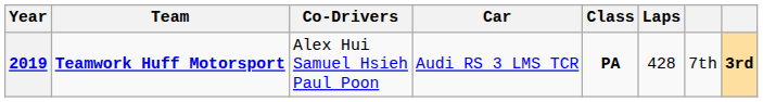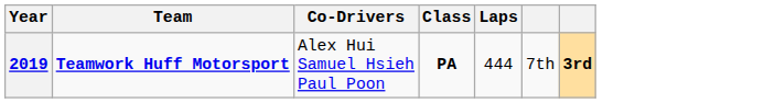- column: Car | Audi RS 3 LMS TCR
2019 | Laps: 428 -> 444
